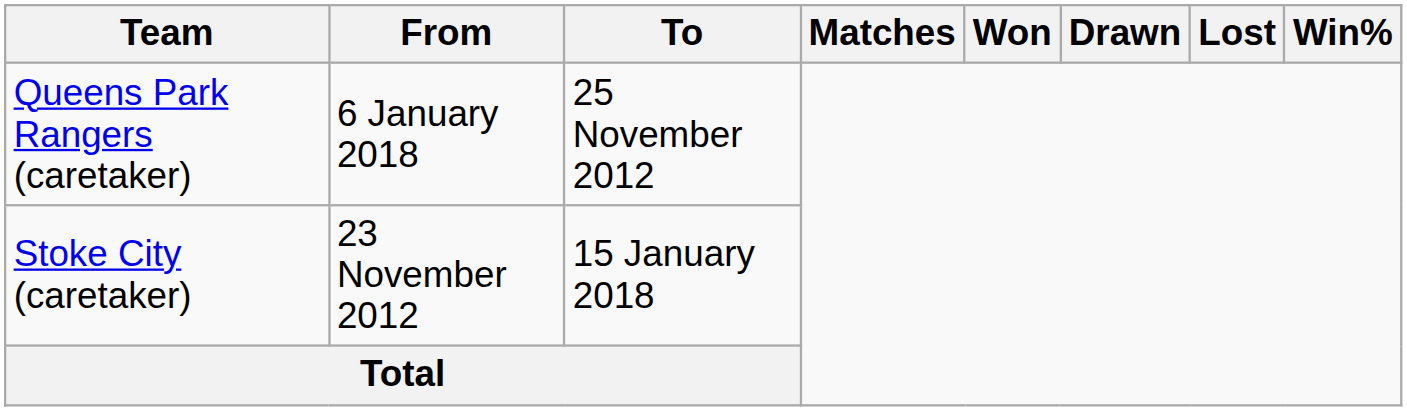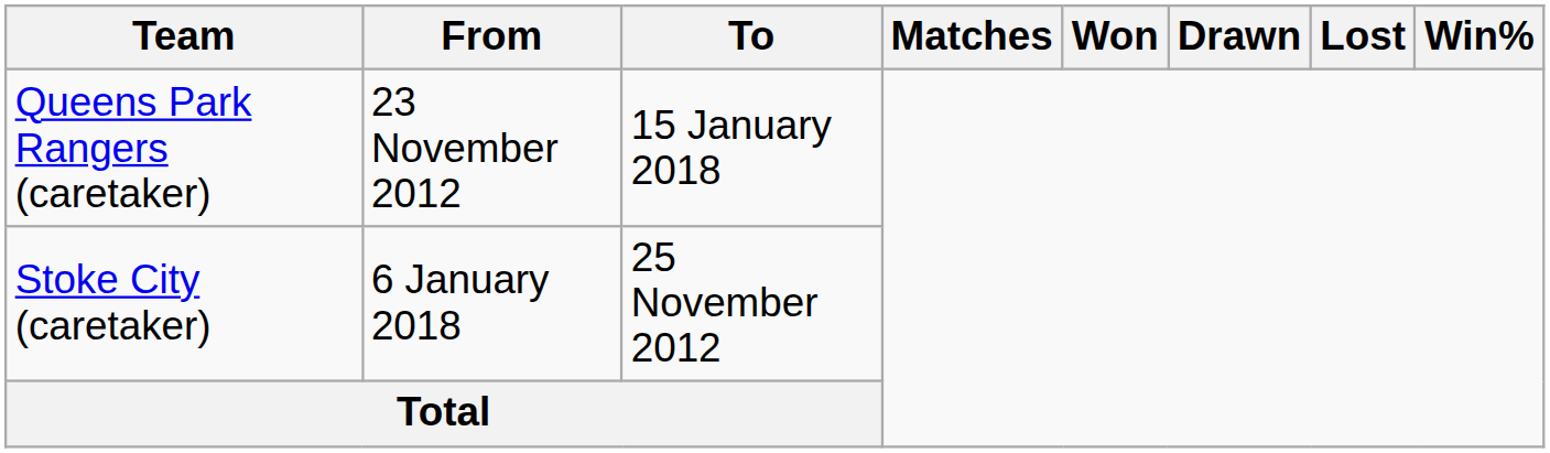Queens Park Rangers (caretaker) | From: 6 January 2018 -> 23 November 2012
Queens Park Rangers (caretaker) | To: 25 November 2012 -> 15 January 2018
Stoke City (caretaker) | From: 23 November 2012 -> 6 January 2018
Stoke City (caretaker) | To: 15 January 2018 -> 25 November 2012
